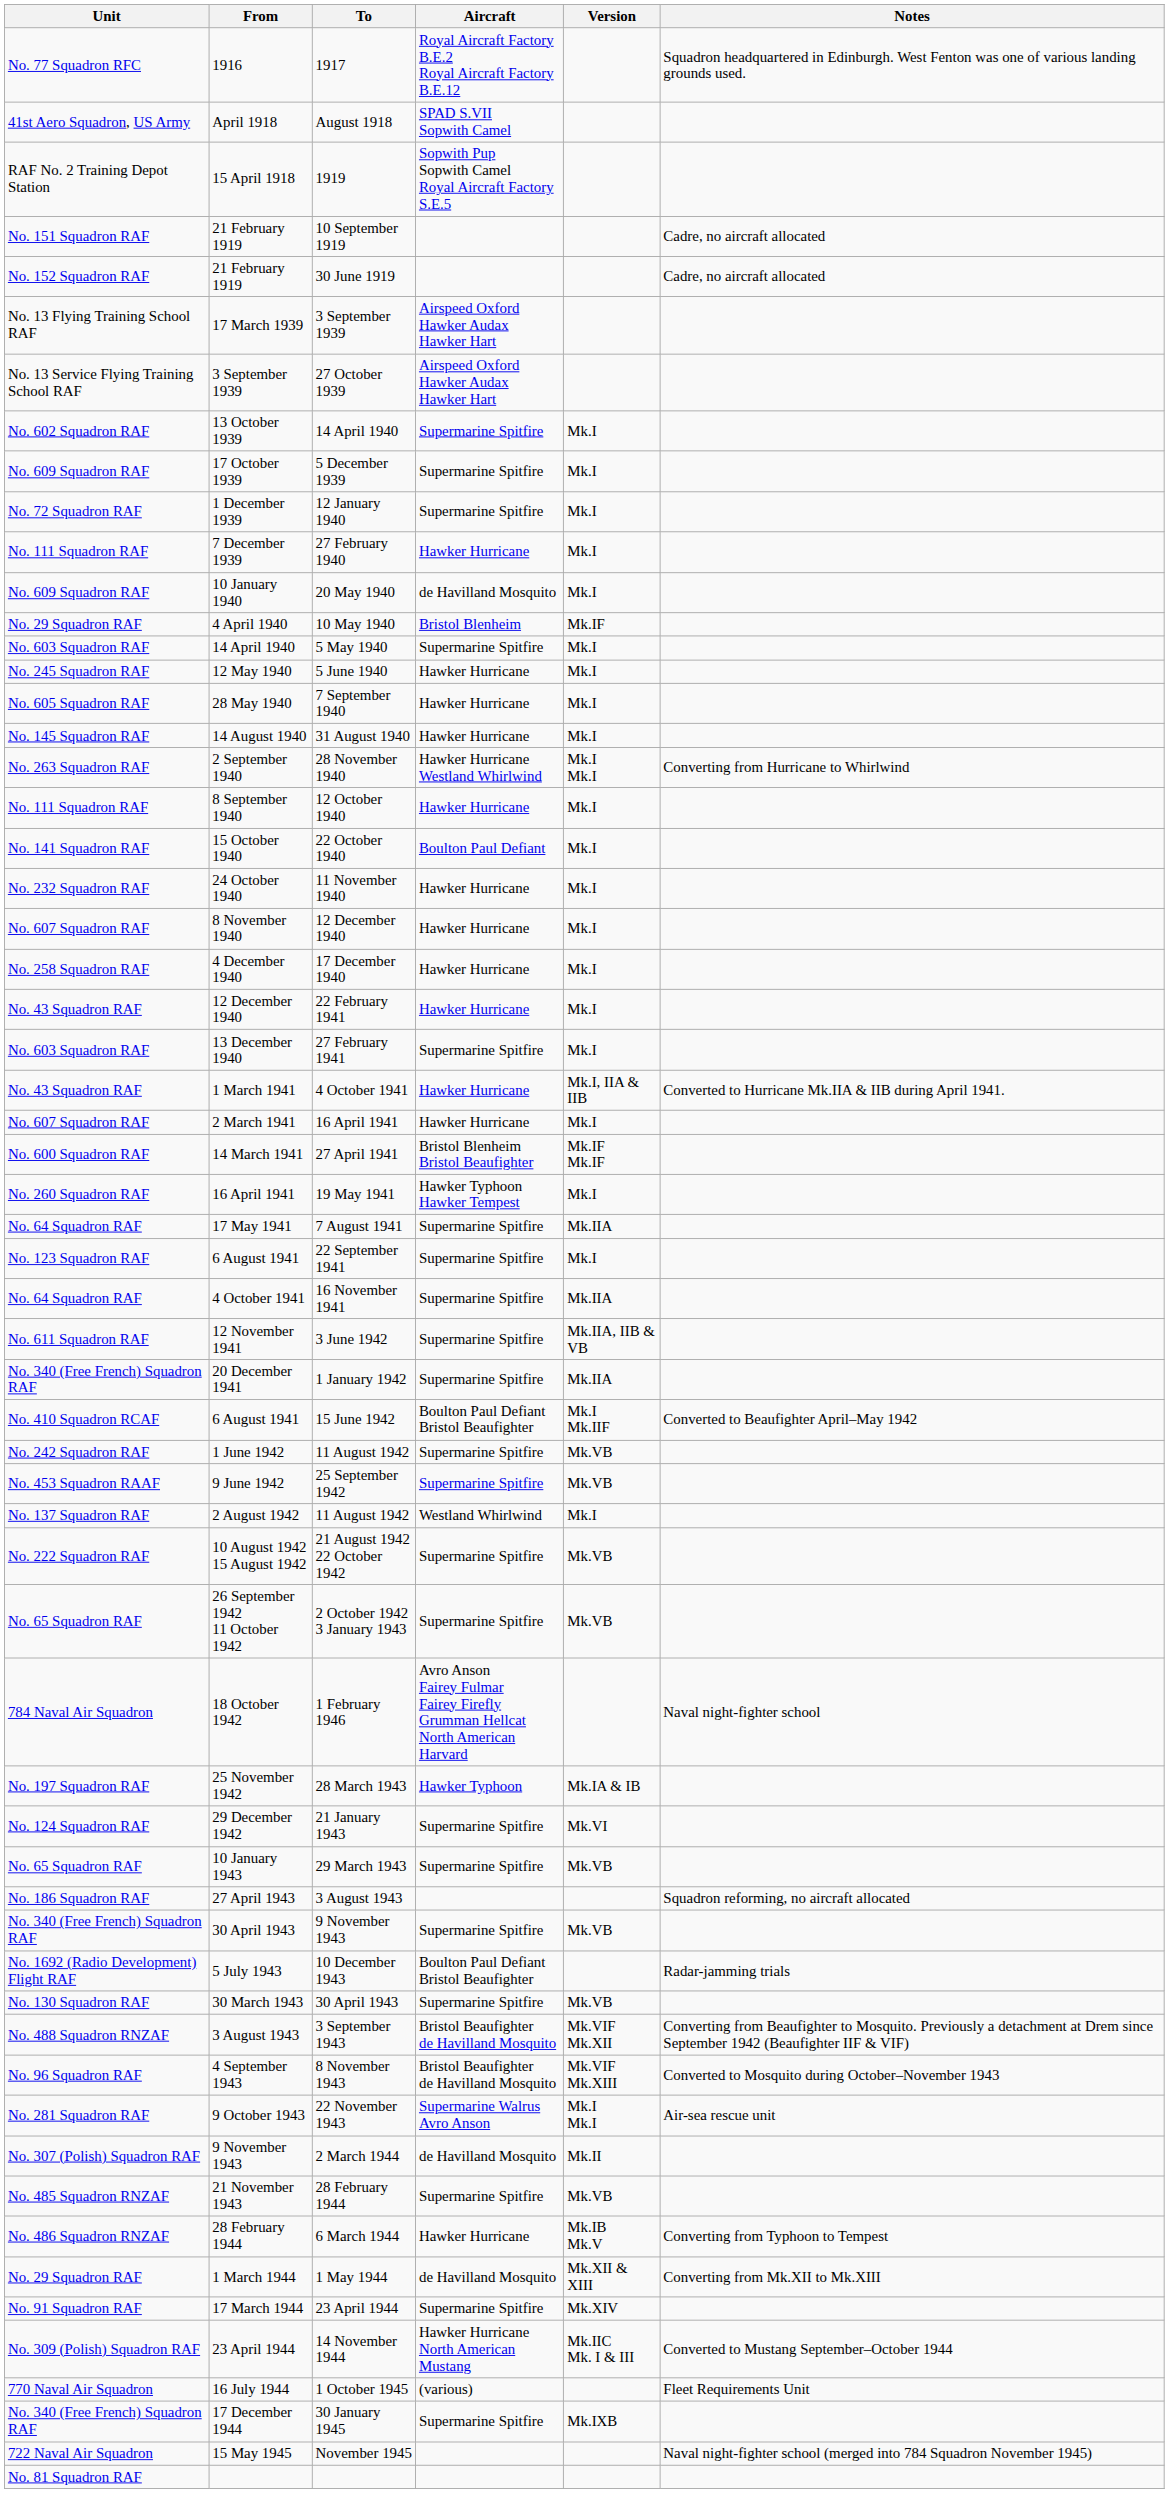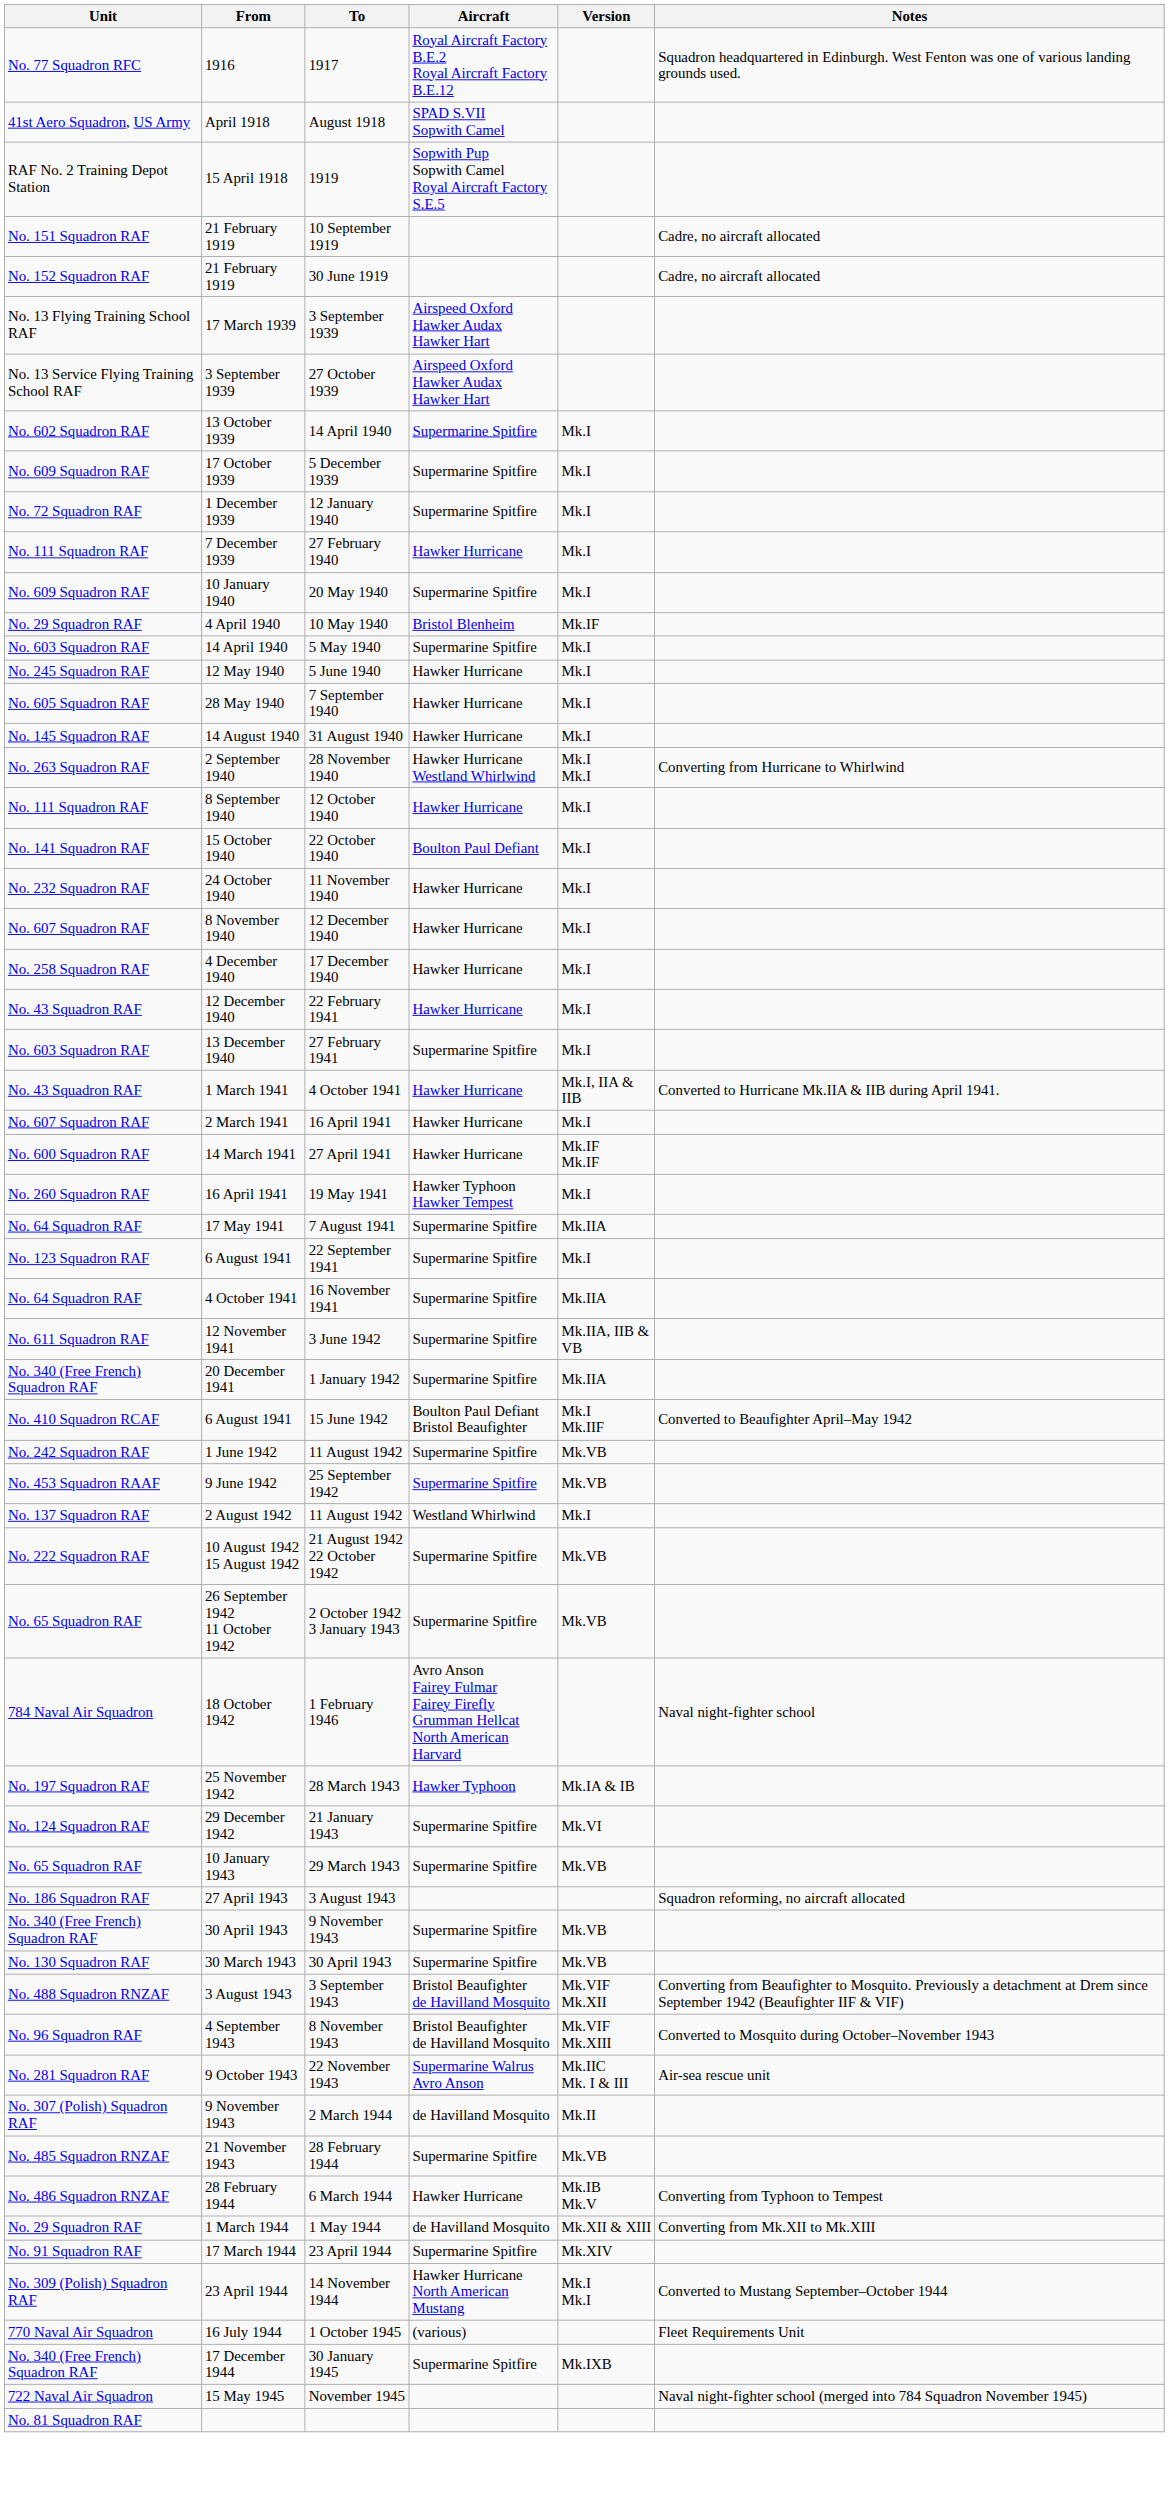20 May 1940 | Aircraft: de Havilland Mosquito -> Supermarine Spitfire
27 April 1941 | Aircraft: Bristol Blenheim Bristol Beaufighter -> Hawker Hurricane
- row: No. 1692 (Radio Development) Flight RAF | 5 July 1943 | 10 December 1943 | Boulton Paul Defiant Bristol Beaufighter | Radar-jamming trials
22 November 1943 | Version: Mk.I Mk.I -> Mk.IIC Mk. I & III
14 November 1944 | Version: Mk.IIC Mk. I & III -> Mk.I Mk.I
